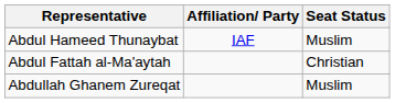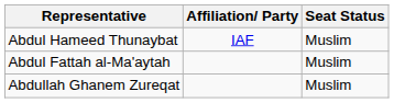Abdul Fattah al-Ma'aytah | Seat Status: Christian -> Muslim
